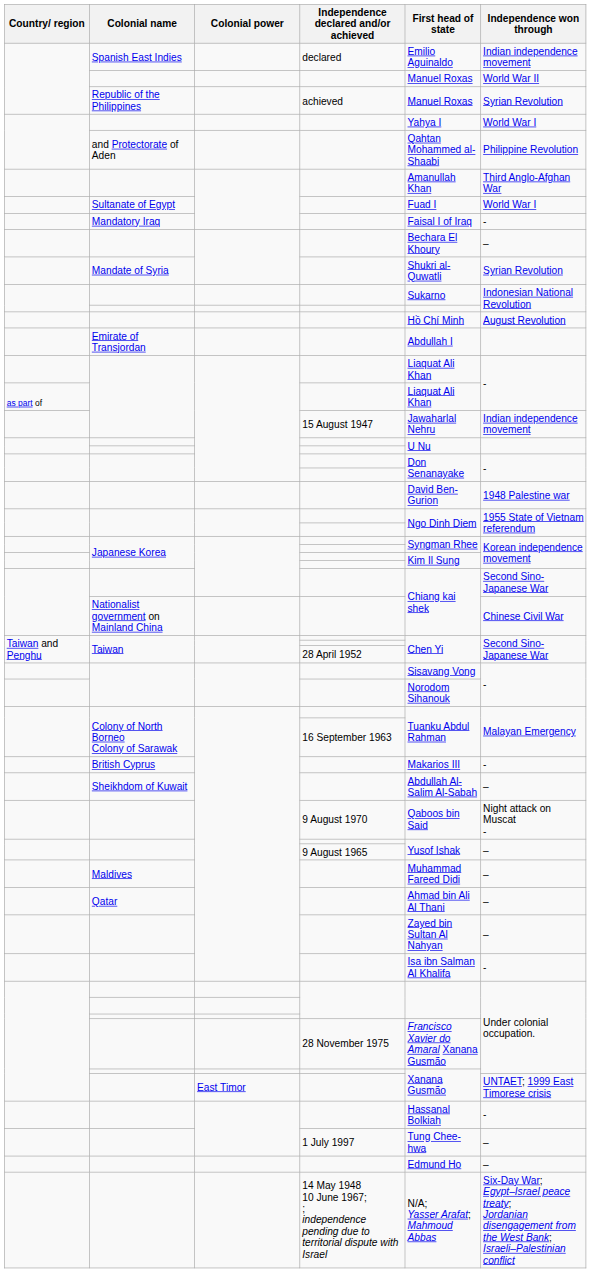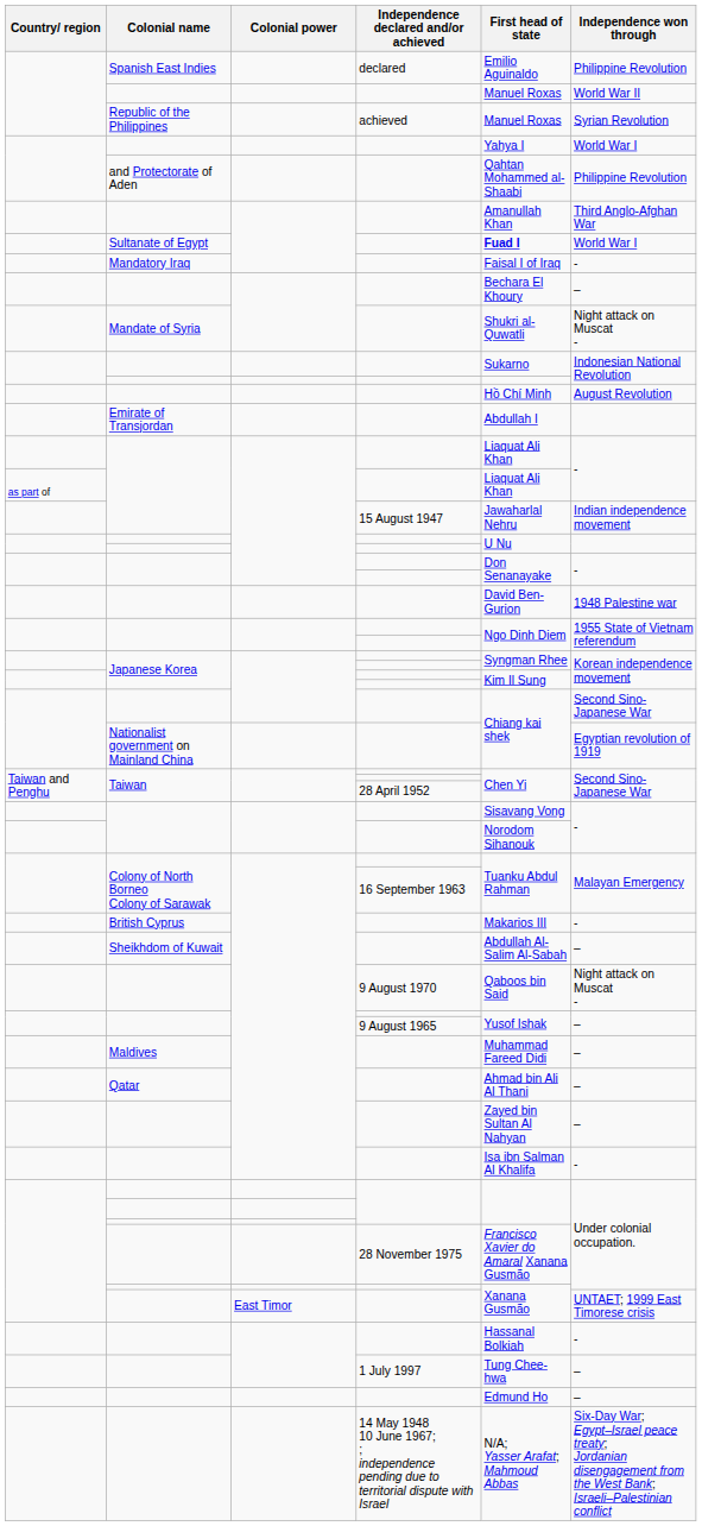Spanish East Indies | Independence won through: Indian independence movement -> Philippine Revolution
Sultanate of Egypt | First head of state: normal -> bold
Mandate of Syria | Independence won through: Syrian Revolution -> Night attack on Muscat -
Nationalist government on Mainland China | Independence won through: Chinese Civil War -> Egyptian revolution of 1919
